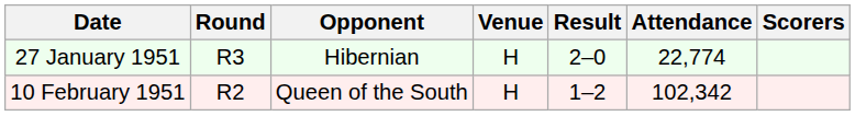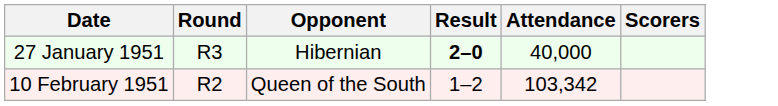- column: Venue | H | H
27 January 1951 | Result: normal -> bold
27 January 1951 | Attendance: 22,774 -> 40,000
10 February 1951 | Attendance: 102,342 -> 103,342
